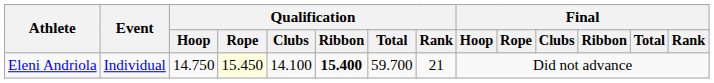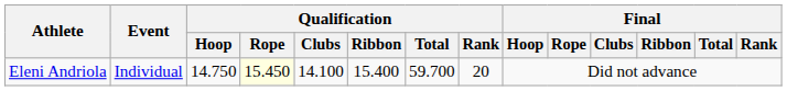Eleni Andriola | Qualification / Ribbon: bold -> normal
Eleni Andriola | Qualification / Rank: 21 -> 20
